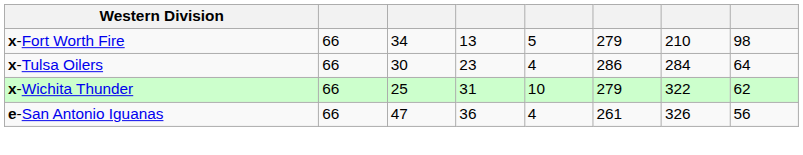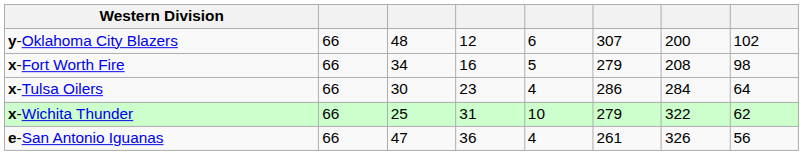+ row: y-Oklahoma City Blazers | 66 | 48 | 12 | 6 | 307 | 200 | 102
x-Fort Worth Fire | column 4: 13 -> 16
x-Fort Worth Fire | column 7: 210 -> 208
